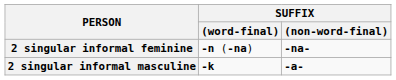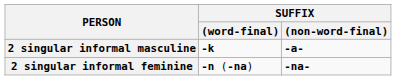rows swapped: 2 singular informal masculine <-> 2 singular informal feminine
